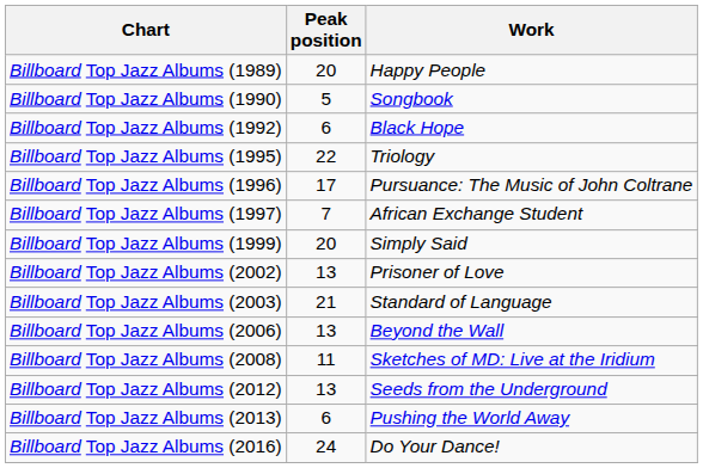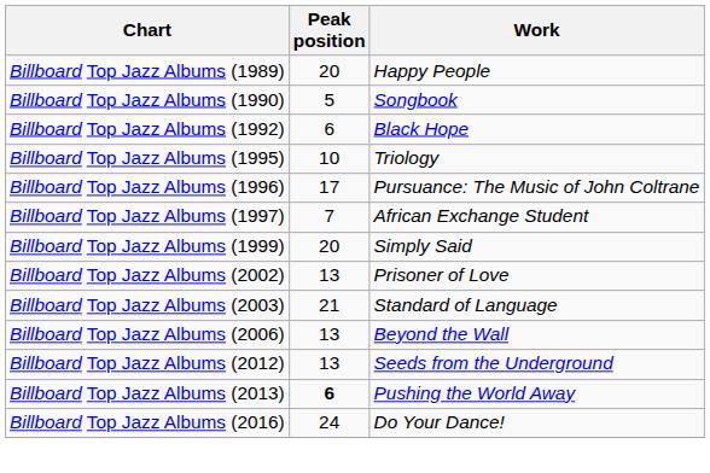Billboard Top Jazz Albums (1995) | Peak position: 22 -> 10
- row: Billboard Top Jazz Albums (2008) | 11 | Sketches of MD: Live at the Iridium
Billboard Top Jazz Albums (2013) | Peak position: normal -> bold
